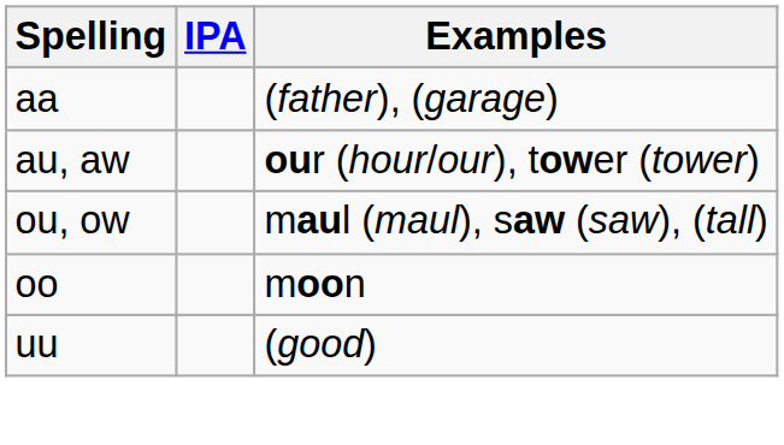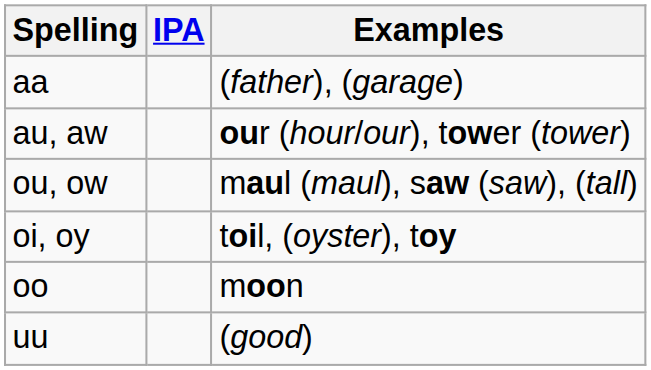+ row: oi, oy | toil, (oyster), toy
